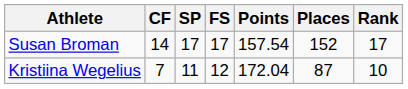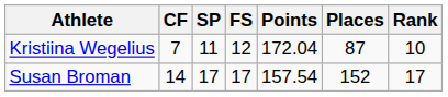rows swapped: Susan Broman <-> Kristiina Wegelius
